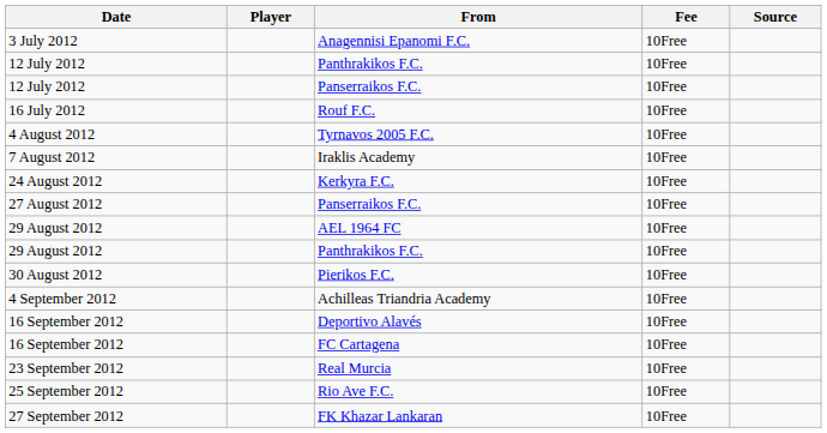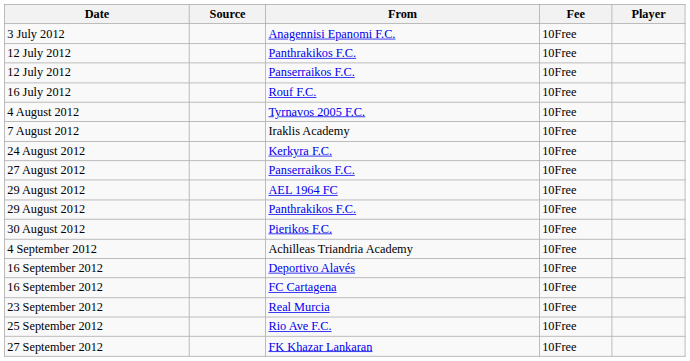columns swapped: Player <-> Source
